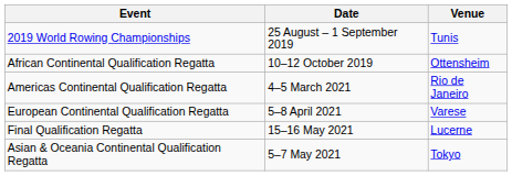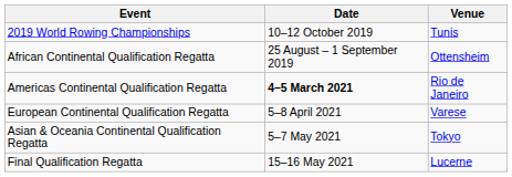2019 World Rowing Championships | Date: 25 August – 1 September 2019 -> 10–12 October 2019
African Continental Qualification Regatta | Date: 10–12 October 2019 -> 25 August – 1 September 2019
Americas Continental Qualification Regatta | Date: normal -> bold
rows swapped: Asian & Oceania Continental Qualification Regatta <-> Final Qualification Regatta
